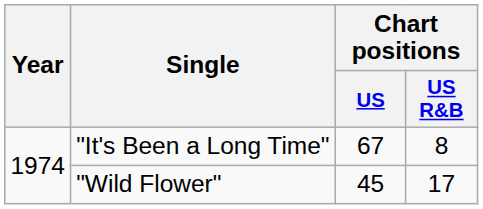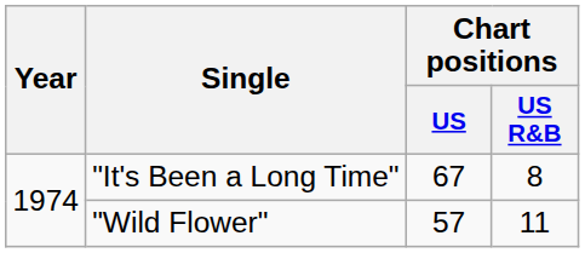"Wild Flower" | Chart positions / US: 45 -> 57
"Wild Flower" | Chart positions / US R&B: 17 -> 11
